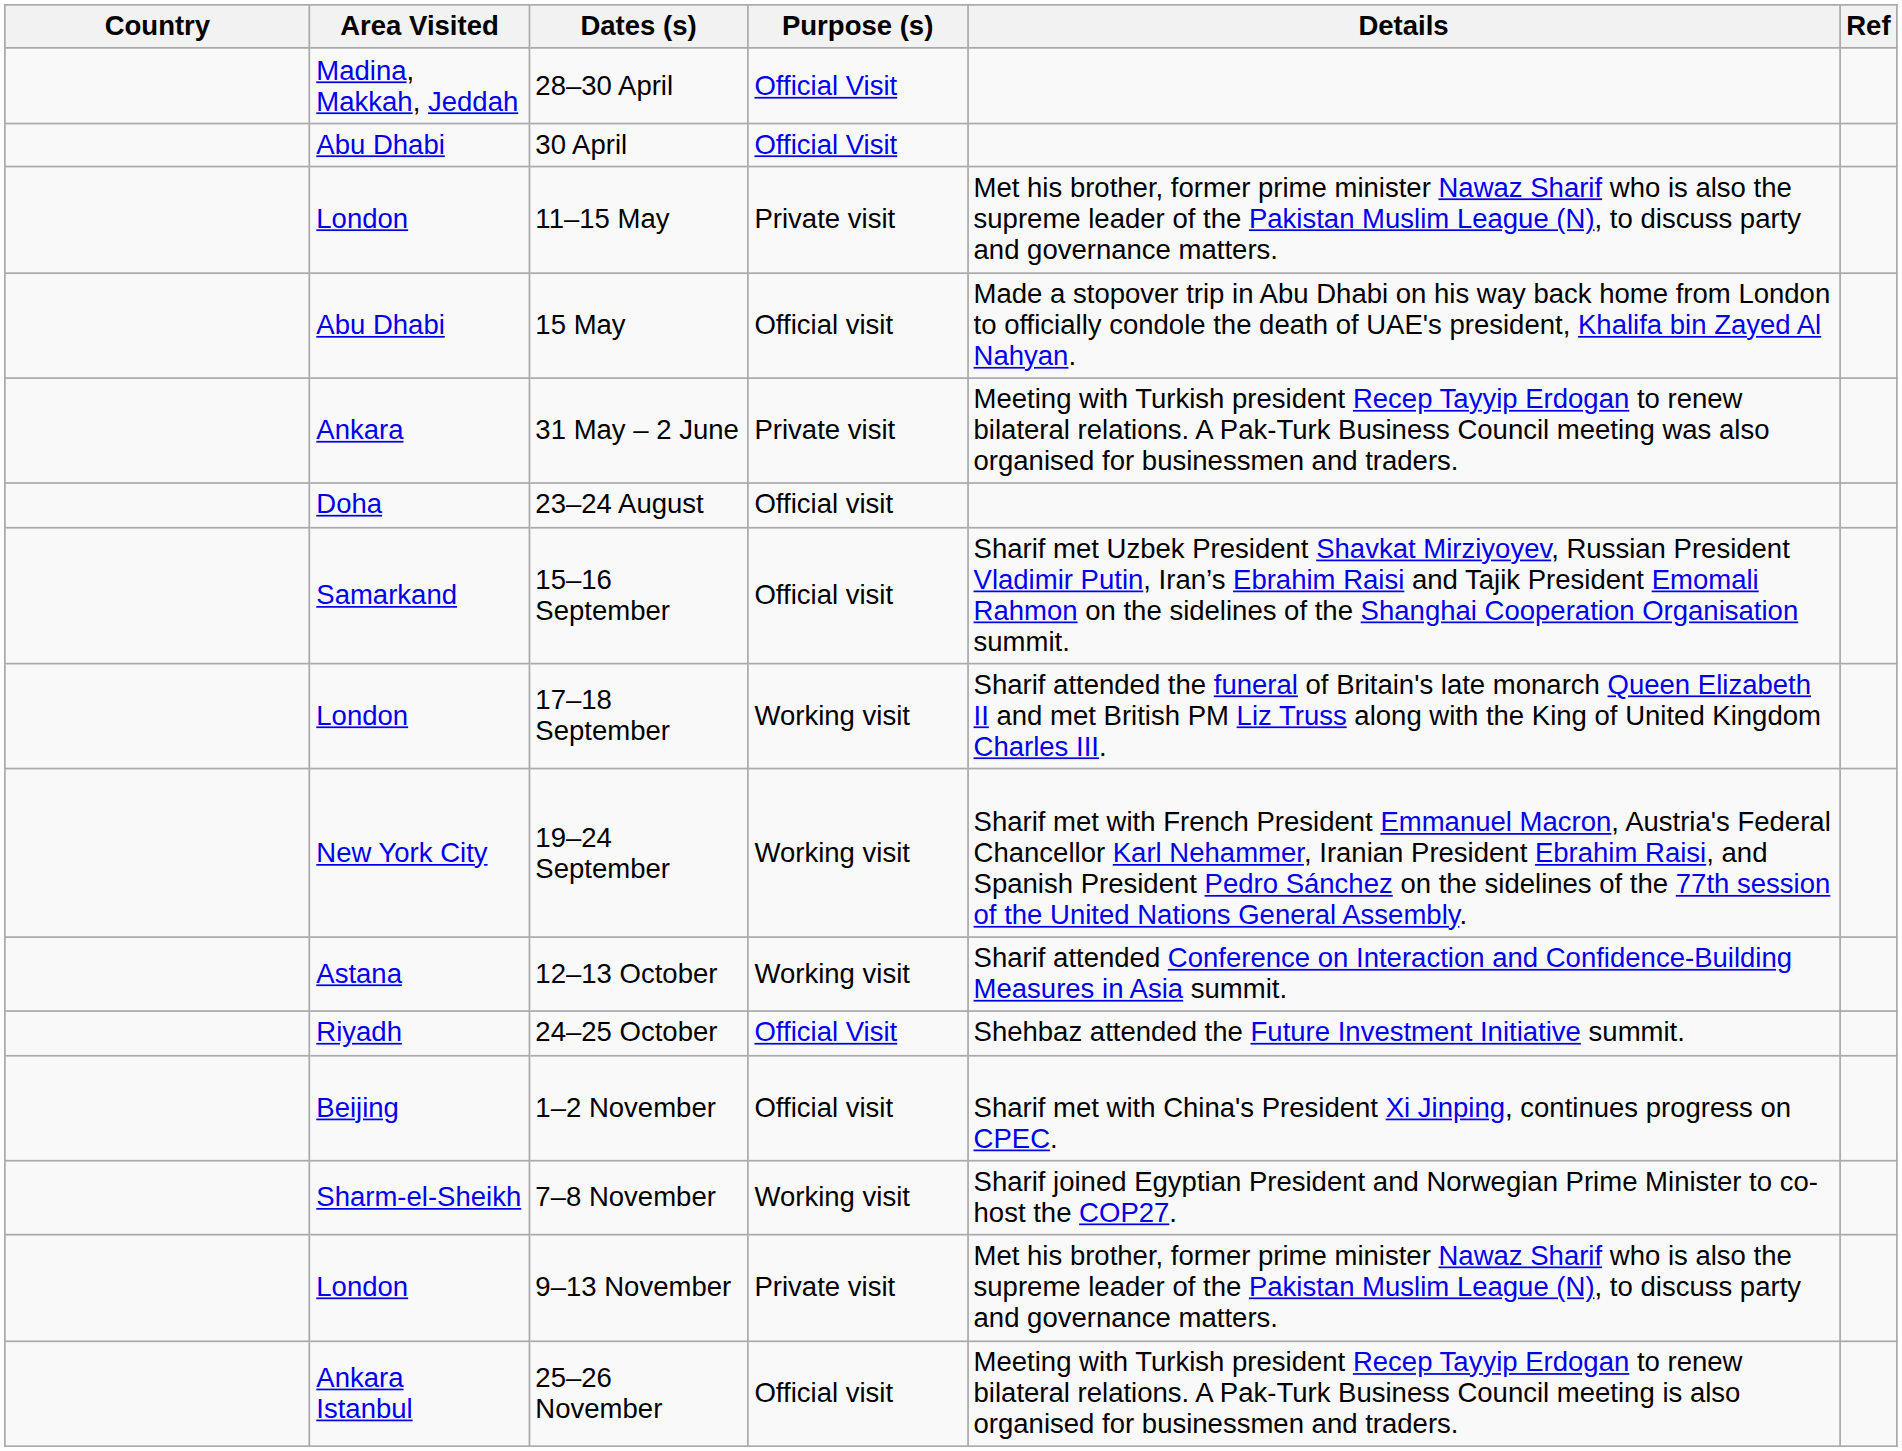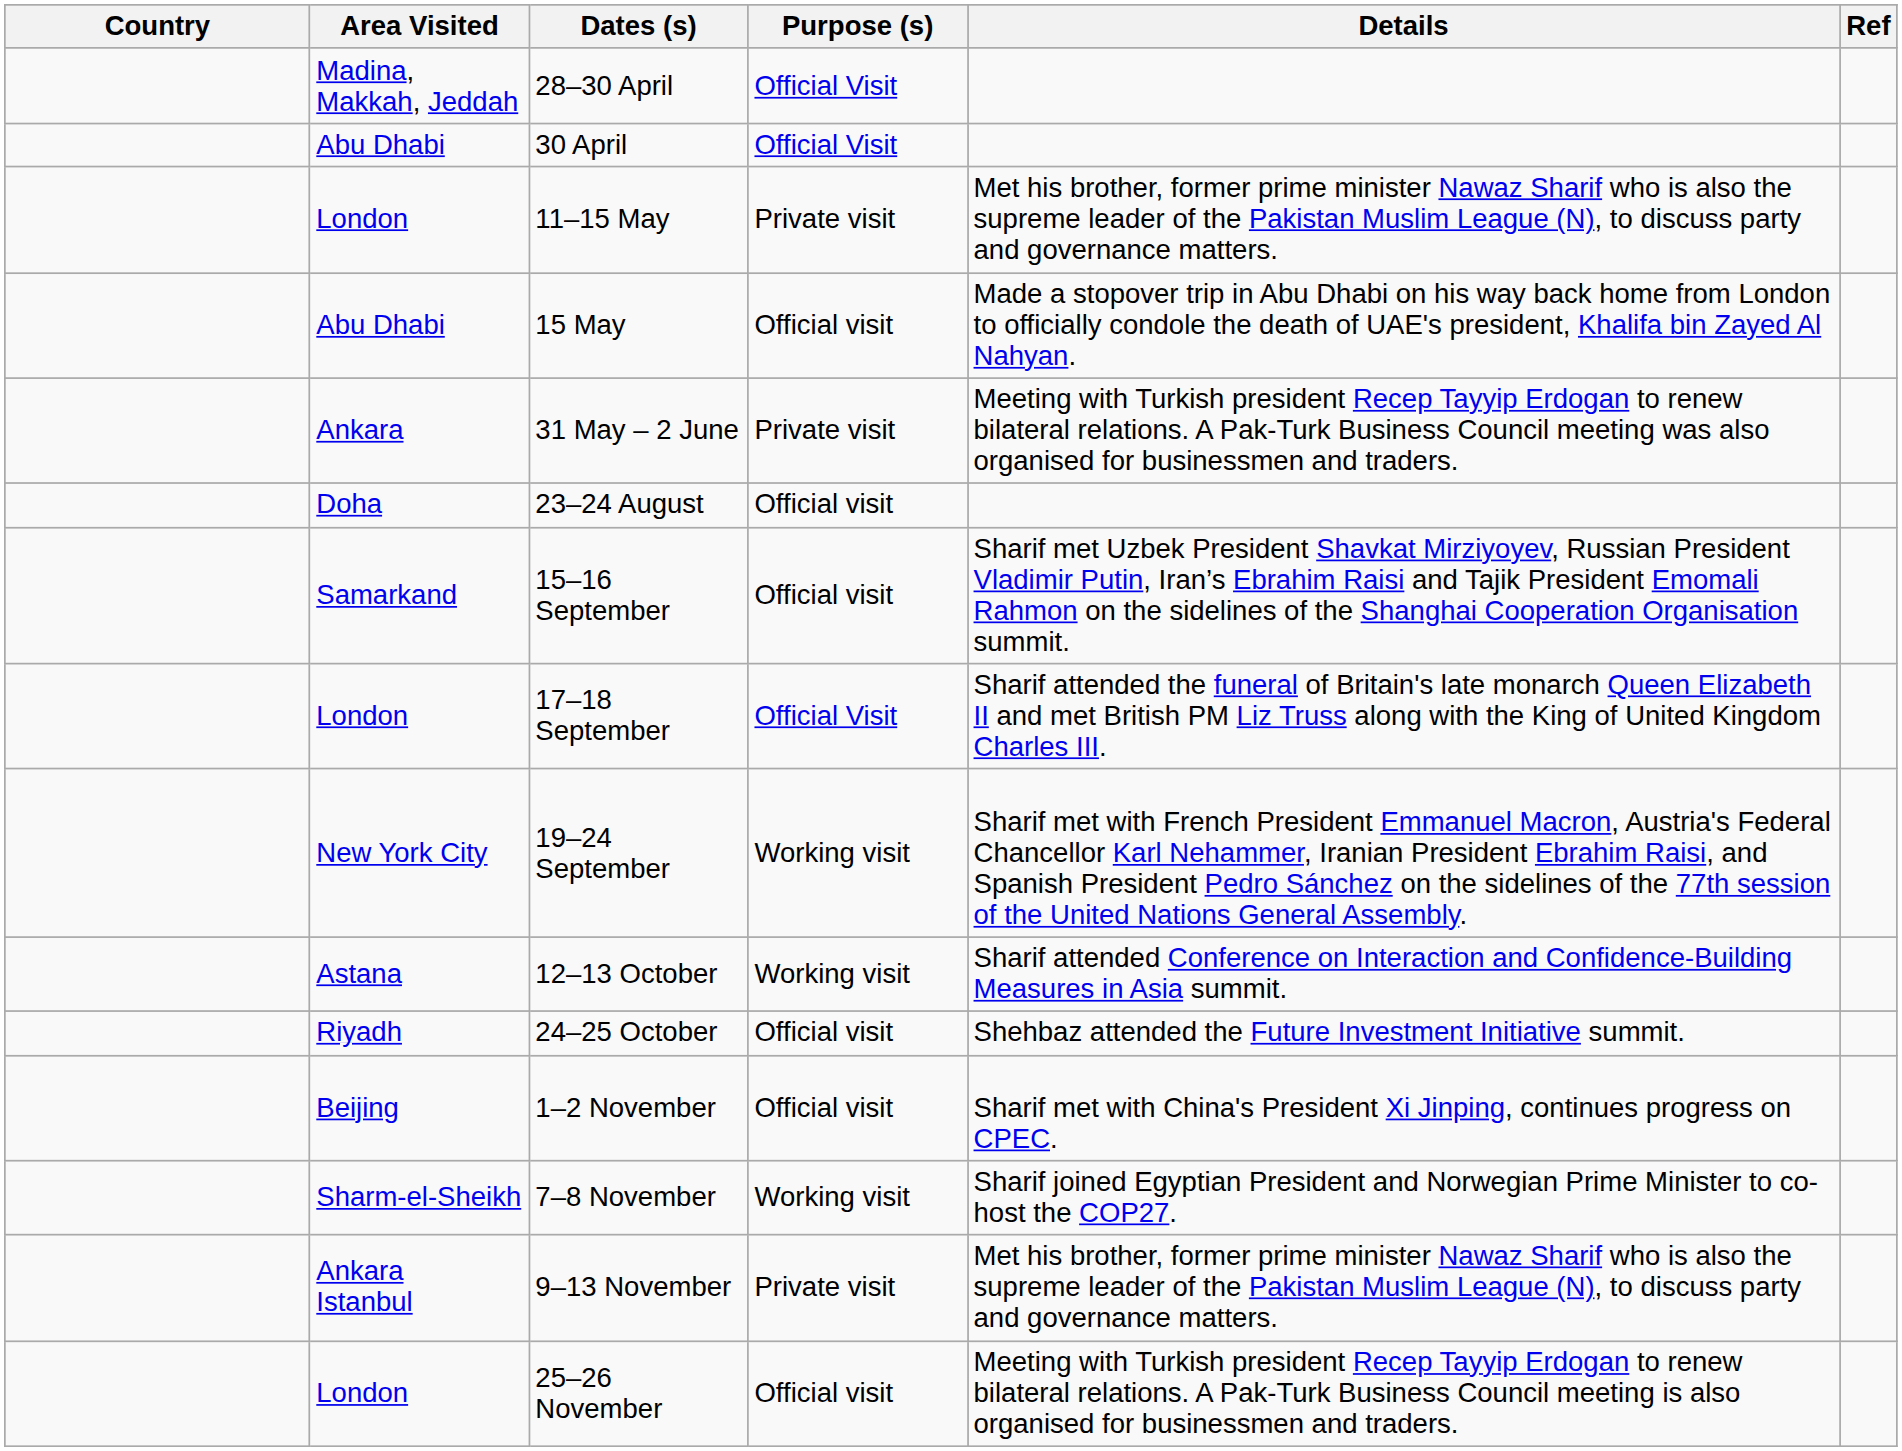17–18 September | Purpose (s): Working visit -> Official Visit
24–25 October | Purpose (s): Official Visit -> Official visit
9–13 November | Area Visited: London -> Ankara Istanbul
25–26 November | Area Visited: Ankara Istanbul -> London
